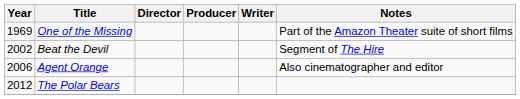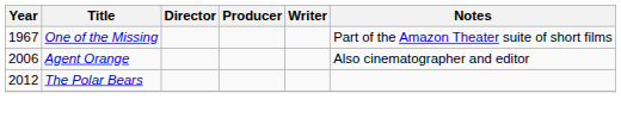One of the Missing | Year: 1969 -> 1967
- row: 2002 | Beat the Devil | Segment of The Hire
